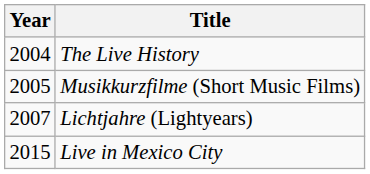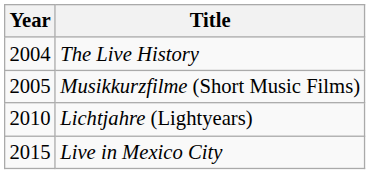Lichtjahre (Lightyears) | Year: 2007 -> 2010
